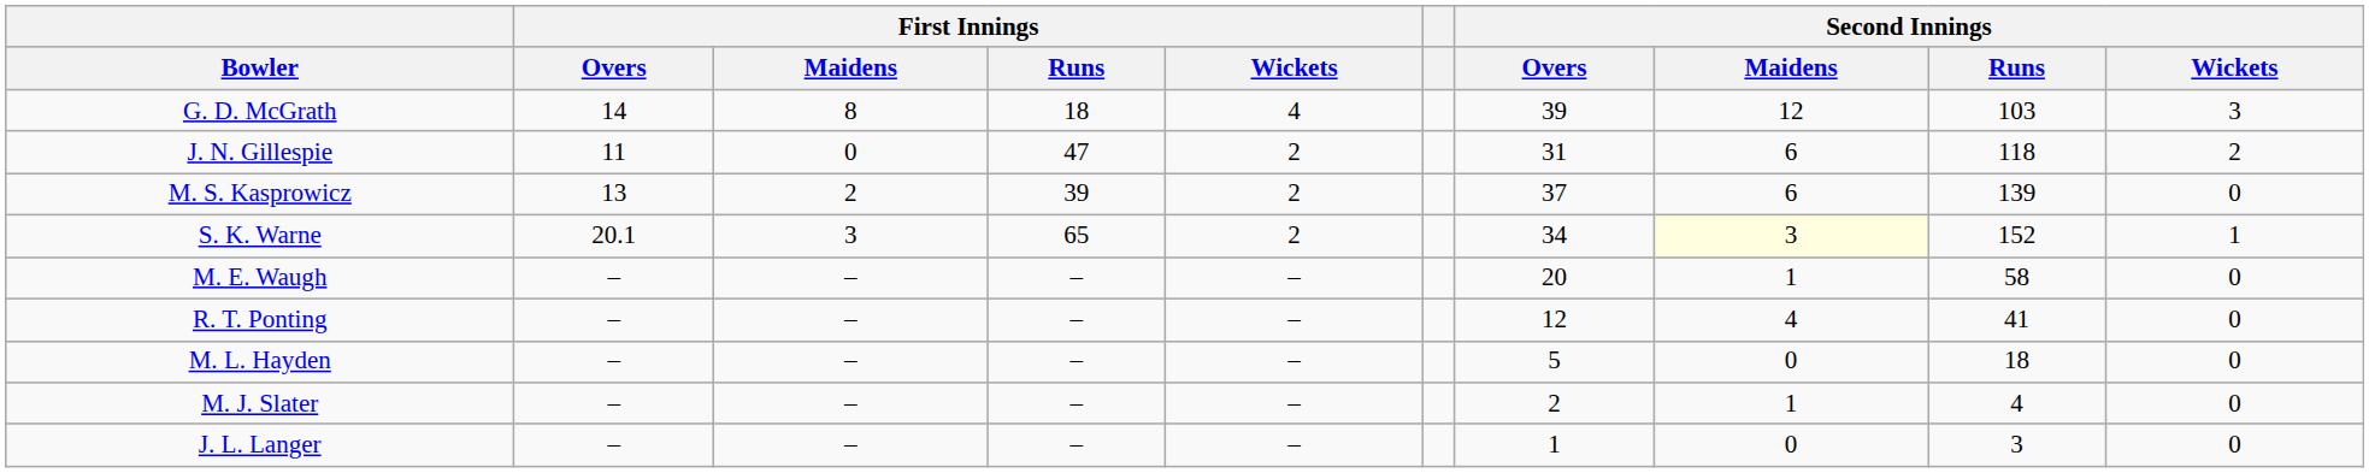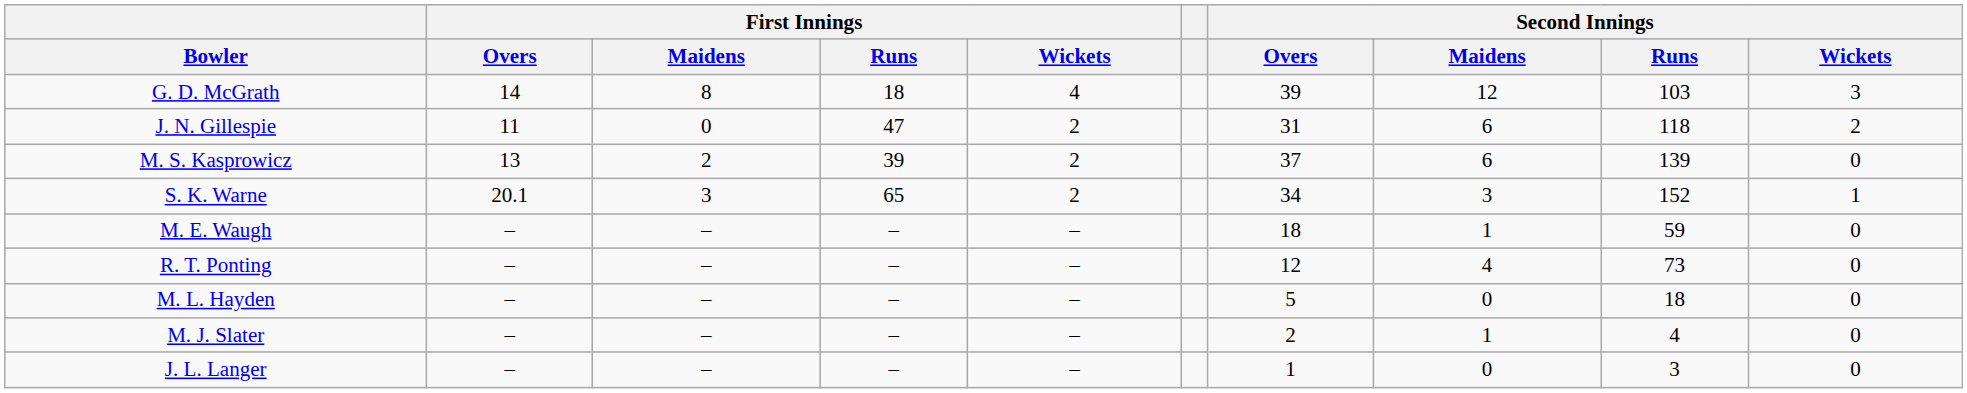S. K. Warne | Second Innings / Maidens: lightyellow background -> no background
M. E. Waugh | Second Innings / Overs: 20 -> 18
M. E. Waugh | Second Innings / Runs: 58 -> 59
R. T. Ponting | Second Innings / Runs: 41 -> 73
